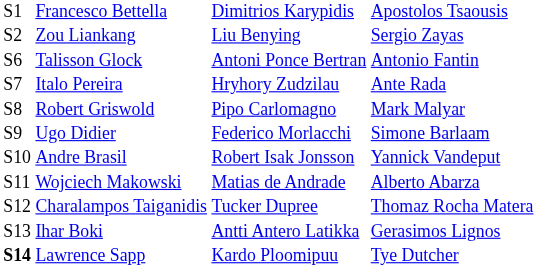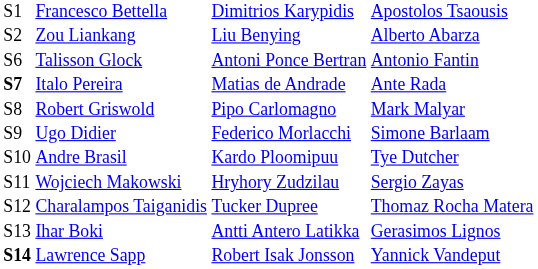Zou Liankang | column 4: Sergio Zayas -> Alberto Abarza
Italo Pereira | column 1: normal -> bold
Italo Pereira | column 3: Hryhory Zudzilau -> Matias de Andrade
Andre Brasil | column 3: Robert Isak Jonsson -> Kardo Ploomipuu
Andre Brasil | column 4: Yannick Vandeput -> Tye Dutcher
Wojciech Makowski | column 3: Matias de Andrade -> Hryhory Zudzilau
Wojciech Makowski | column 4: Alberto Abarza -> Sergio Zayas
Lawrence Sapp | column 3: Kardo Ploomipuu -> Robert Isak Jonsson
Lawrence Sapp | column 4: Tye Dutcher -> Yannick Vandeput
